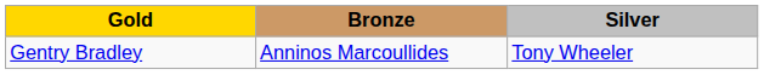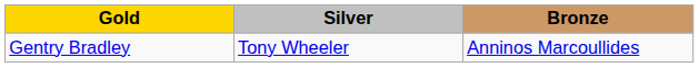columns swapped: Silver <-> Bronze
